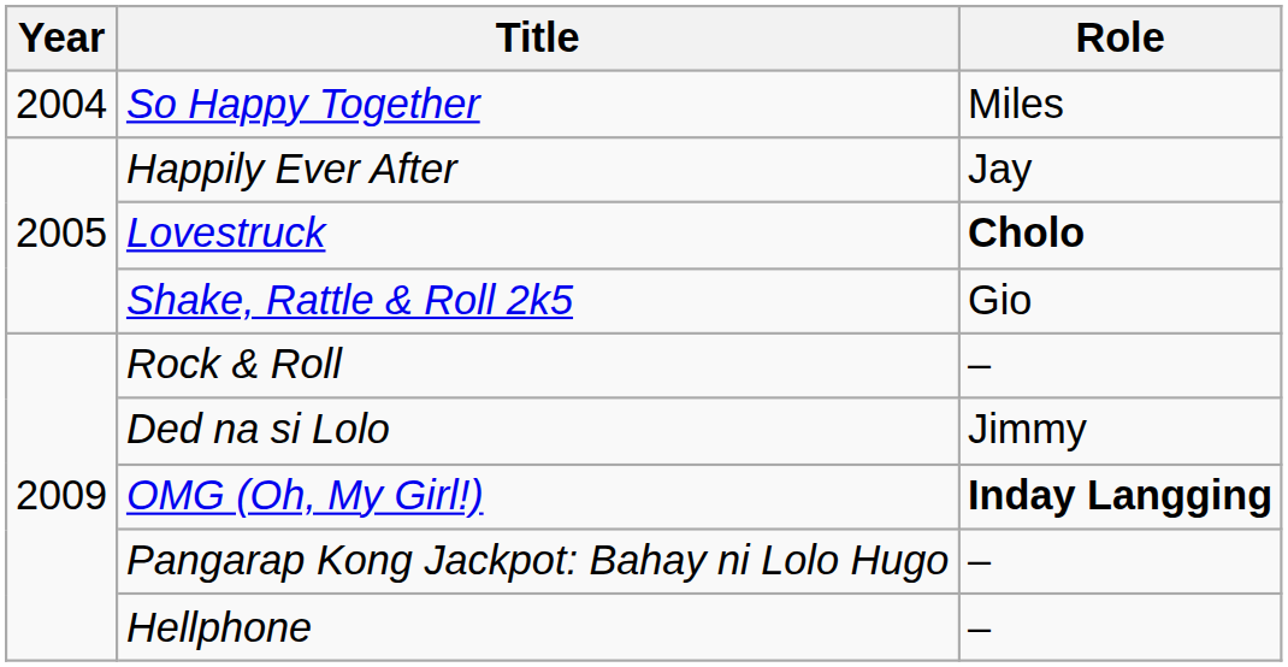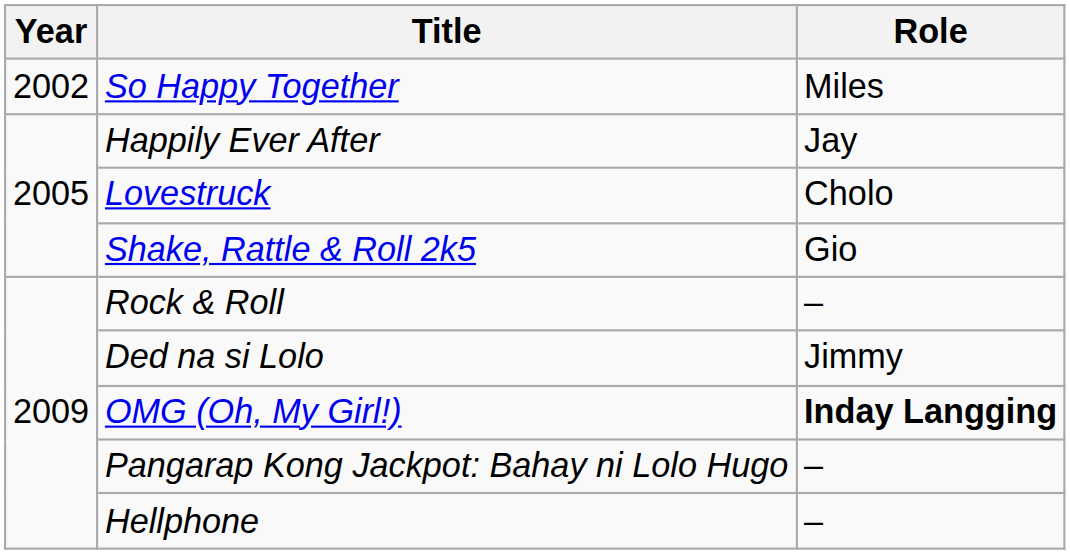So Happy Together | Year: 2004 -> 2002
Lovestruck | Role: bold -> normal
